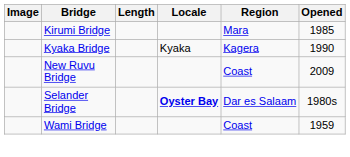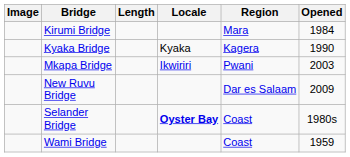Kirumi Bridge | Opened: 1985 -> 1984
+ row: Mkapa Bridge | Ikwiriri | Pwani | 2003
New Ruvu Bridge | Region: Coast -> Dar es Salaam
Selander Bridge | Region: Dar es Salaam -> Coast
